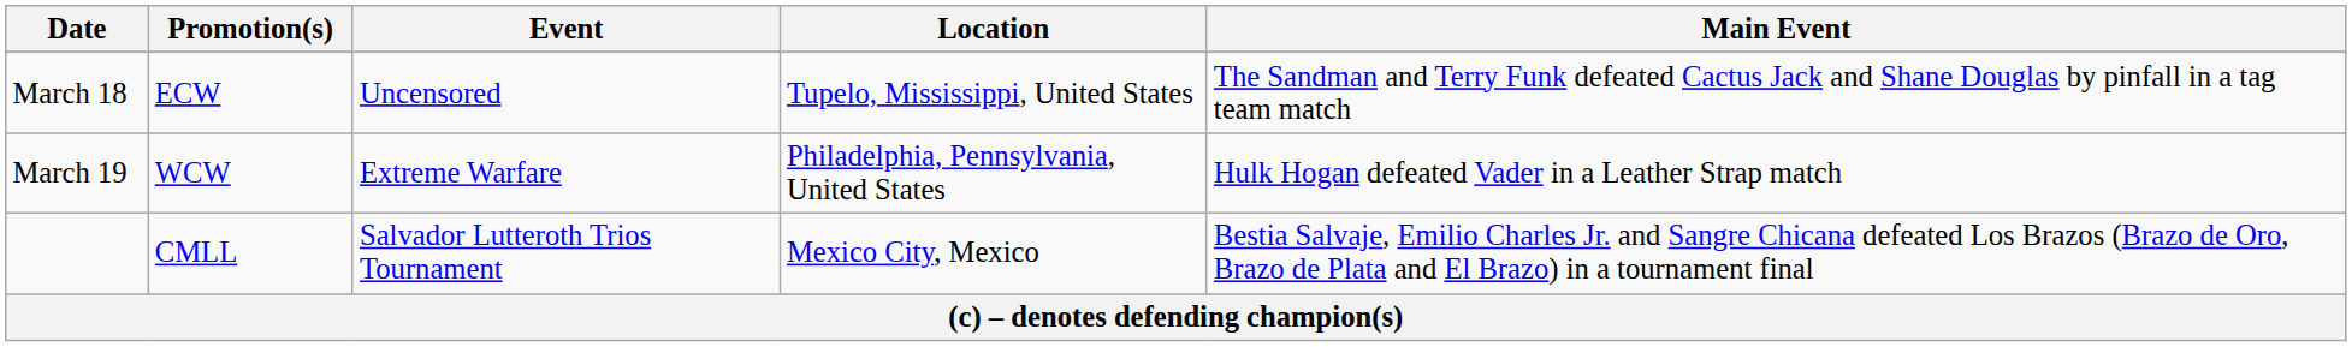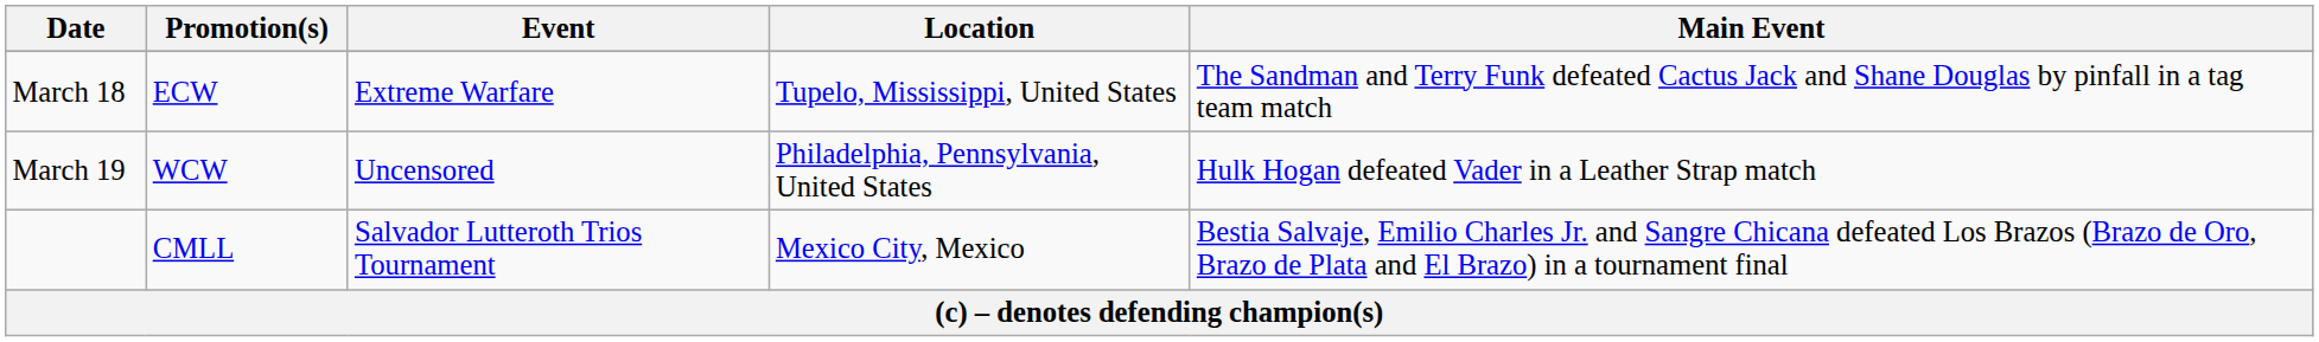March 18 | Event: Uncensored -> Extreme Warfare
March 19 | Event: Extreme Warfare -> Uncensored
